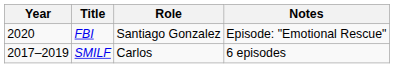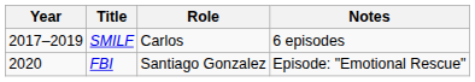rows swapped: SMILF <-> FBI
